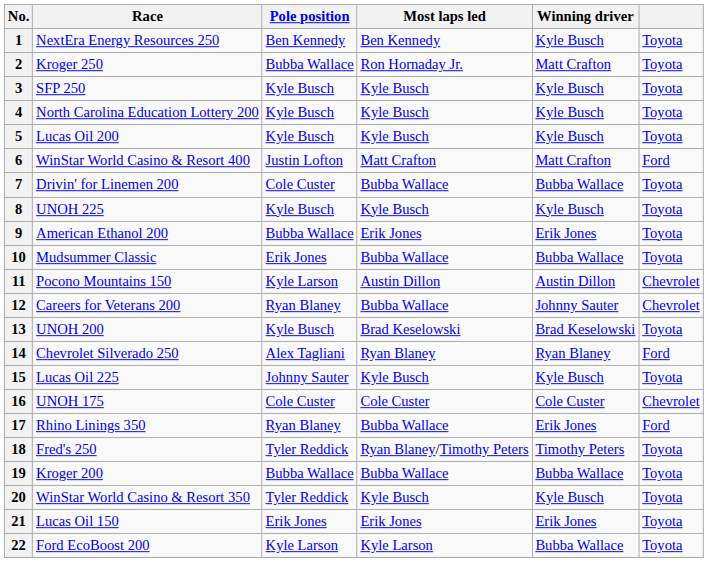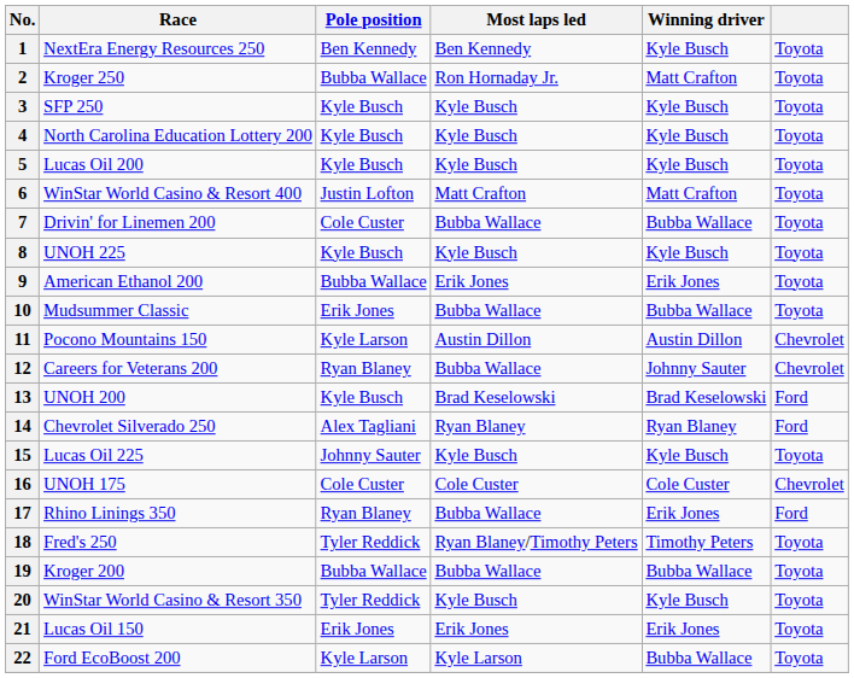6 | column 6: Ford -> Toyota
13 | column 6: Toyota -> Ford
